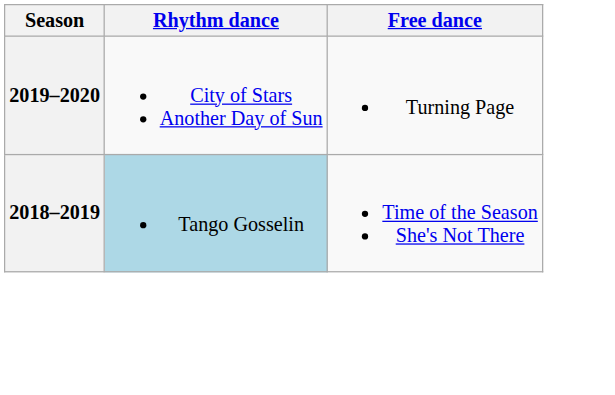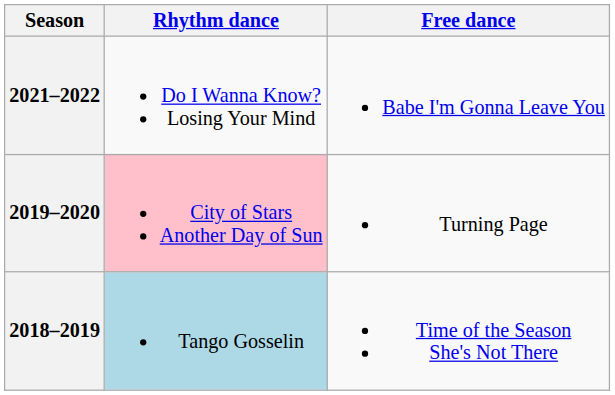+ row: 2021–2022 | Do I Wanna Know? Losing Your Mind | Babe I'm Gonna Leave You
2019–2020 | Rhythm dance: no background -> pink background
